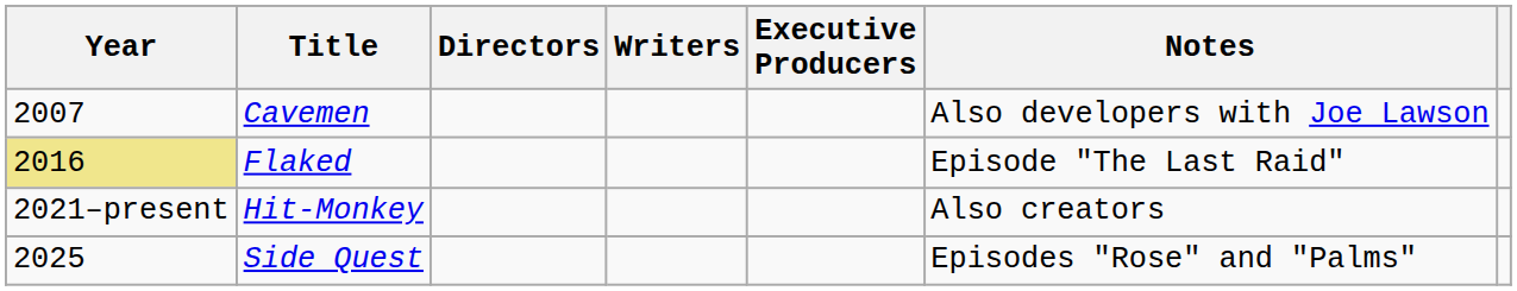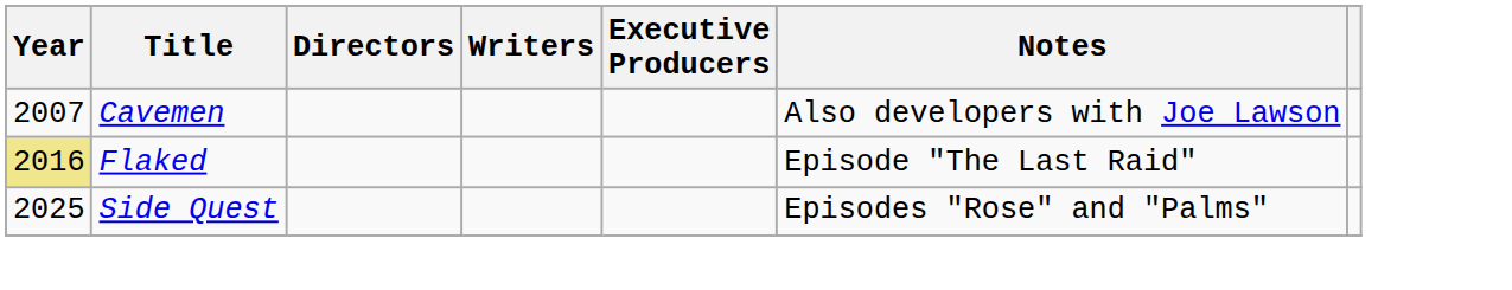- row: 2021–present | Hit-Monkey | Also creators
